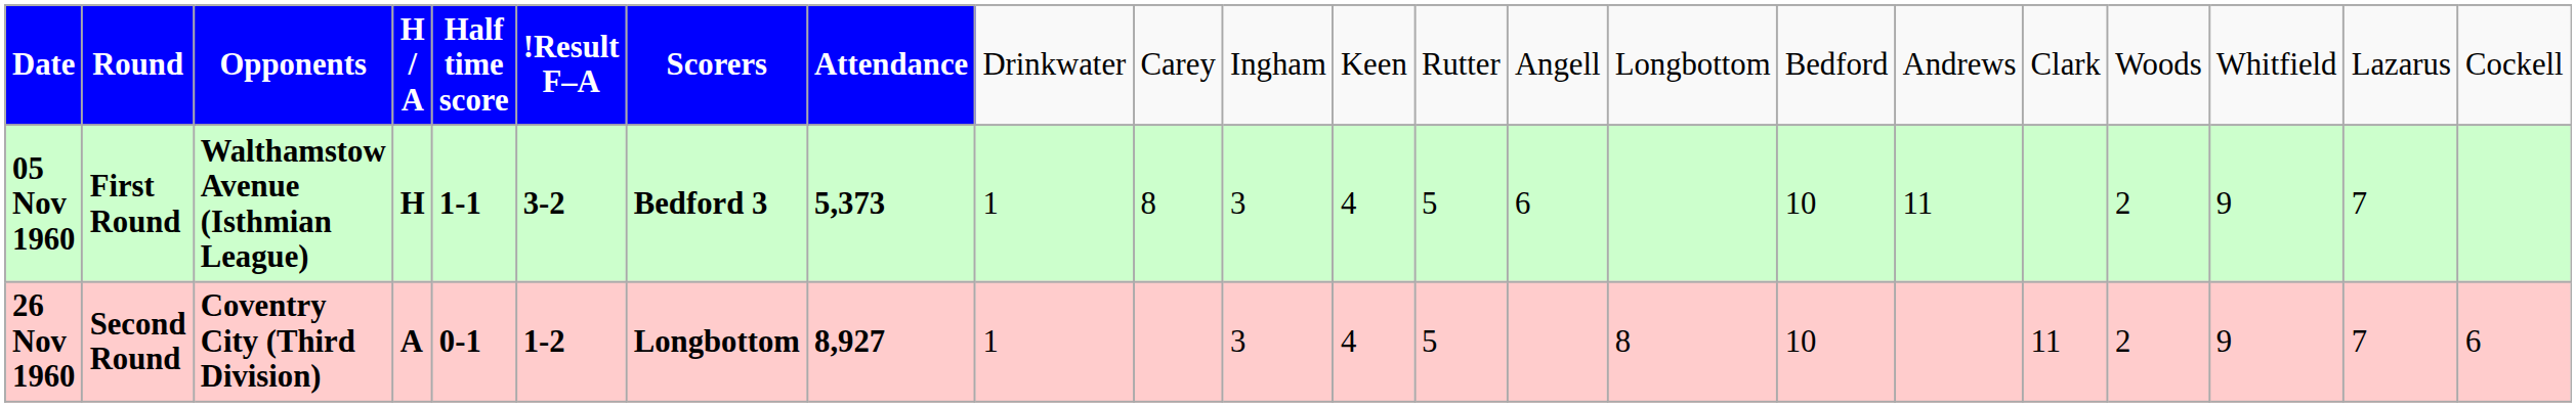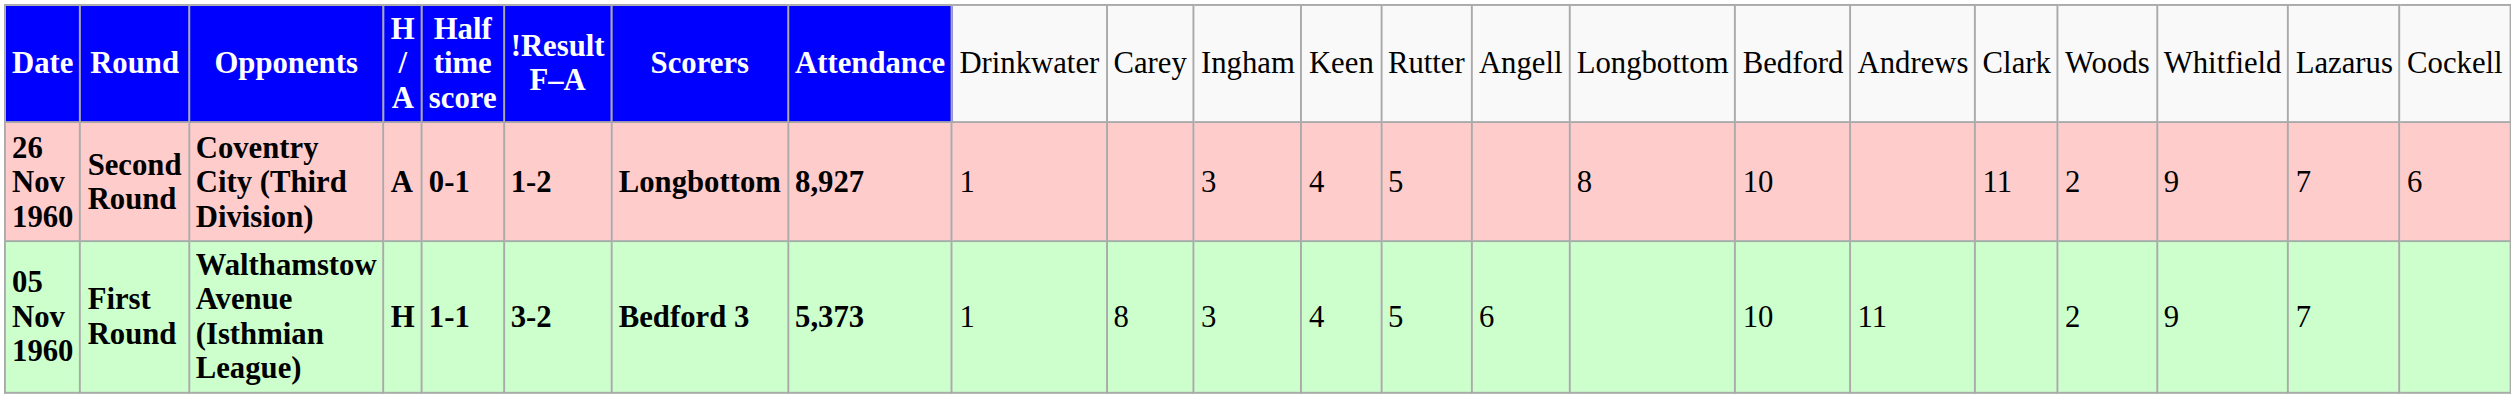rows swapped: 05 Nov 1960 <-> 26 Nov 1960
